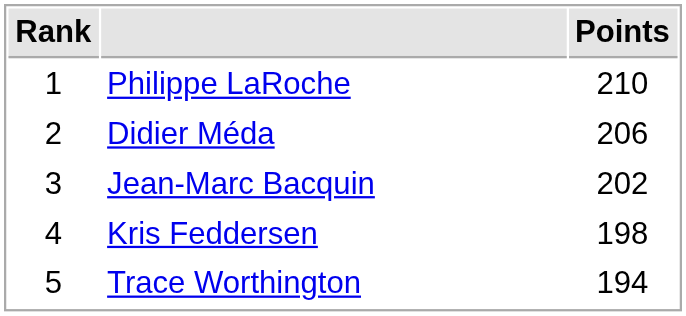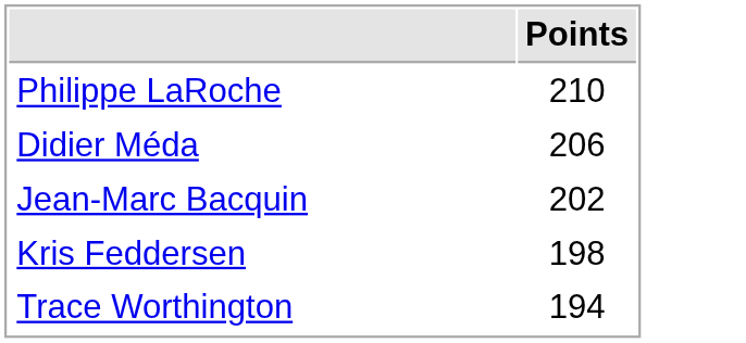- column: Rank | 1 | 2 | 3 | 4 | 5
